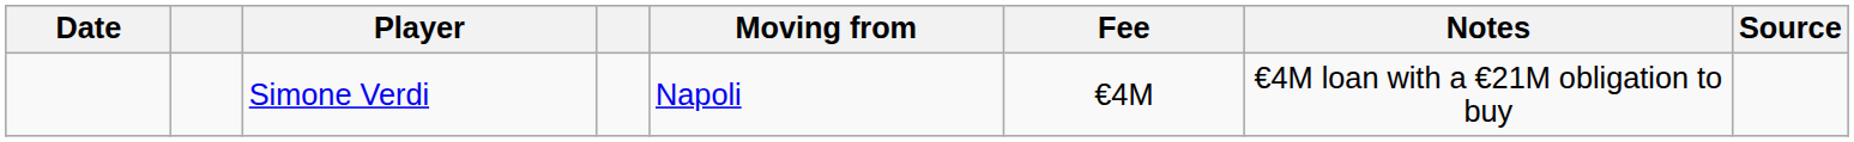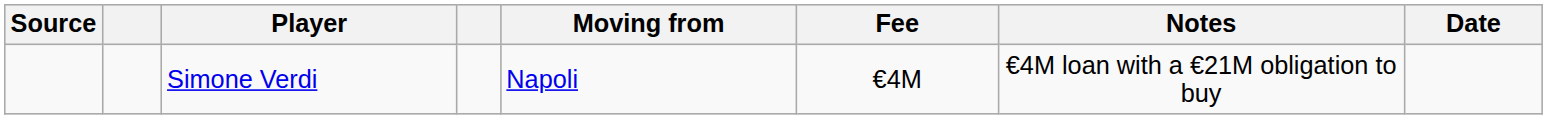columns swapped: Date <-> Source
